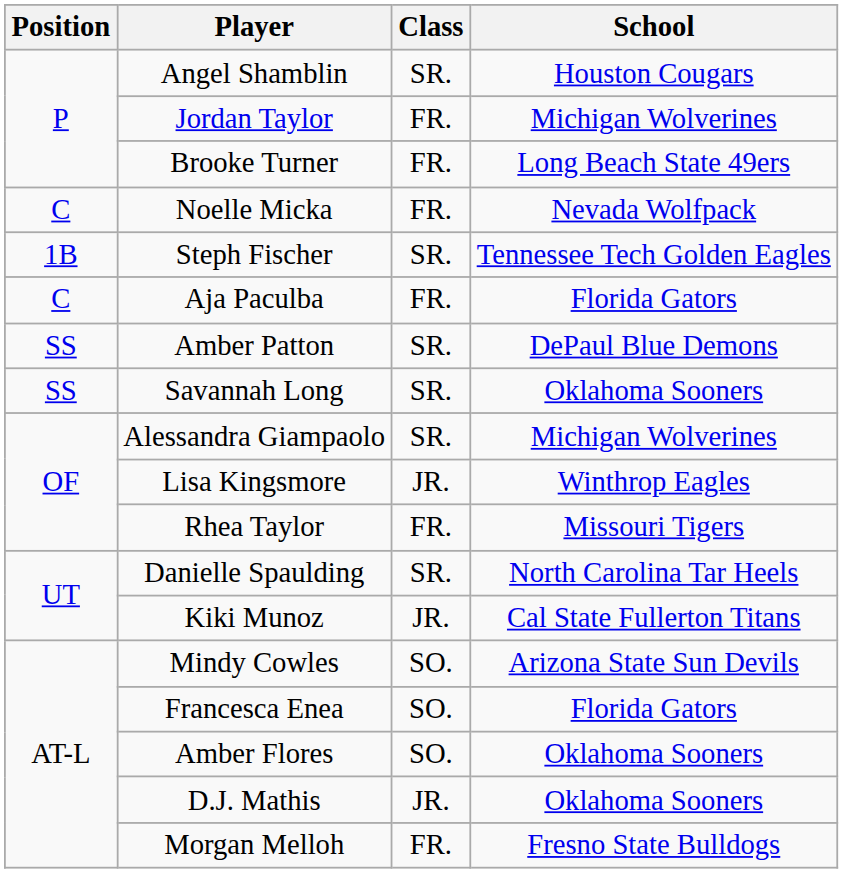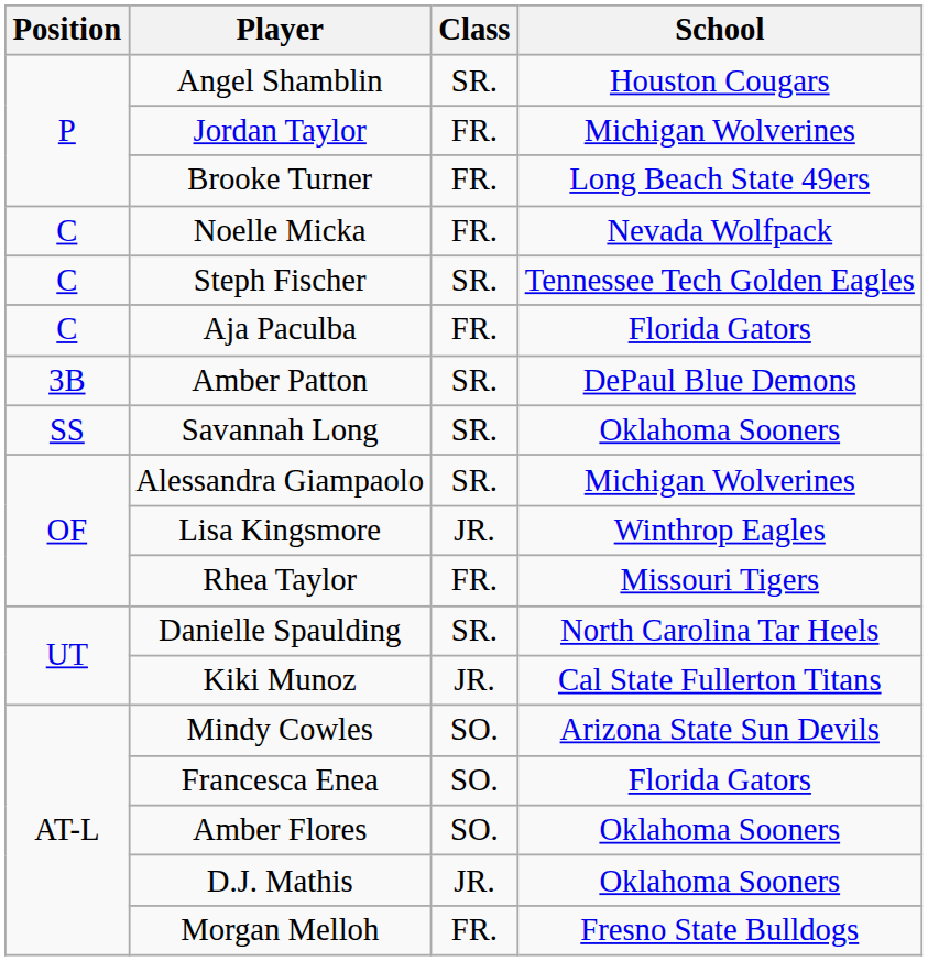Steph Fischer | Position: 1B -> C
Amber Patton | Position: SS -> 3B
